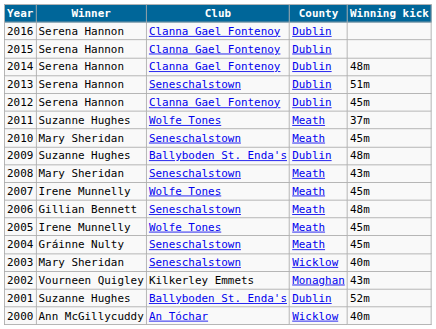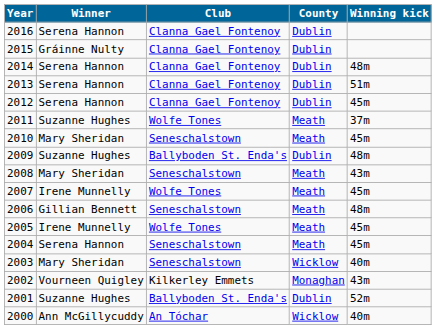2015 | Winner: Serena Hannon -> Gráinne Nulty
2013 | Club: Seneschalstown -> Clanna Gael Fontenoy
2004 | Winner: Gráinne Nulty -> Serena Hannon
